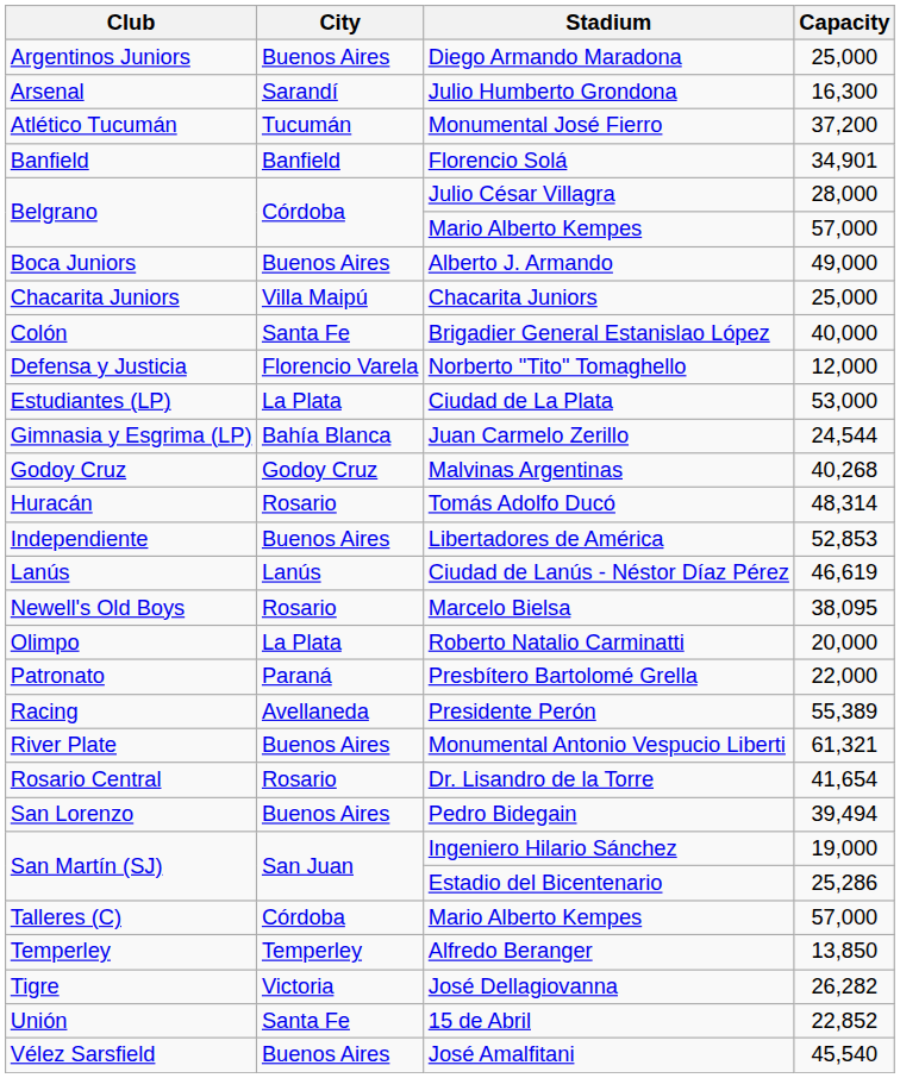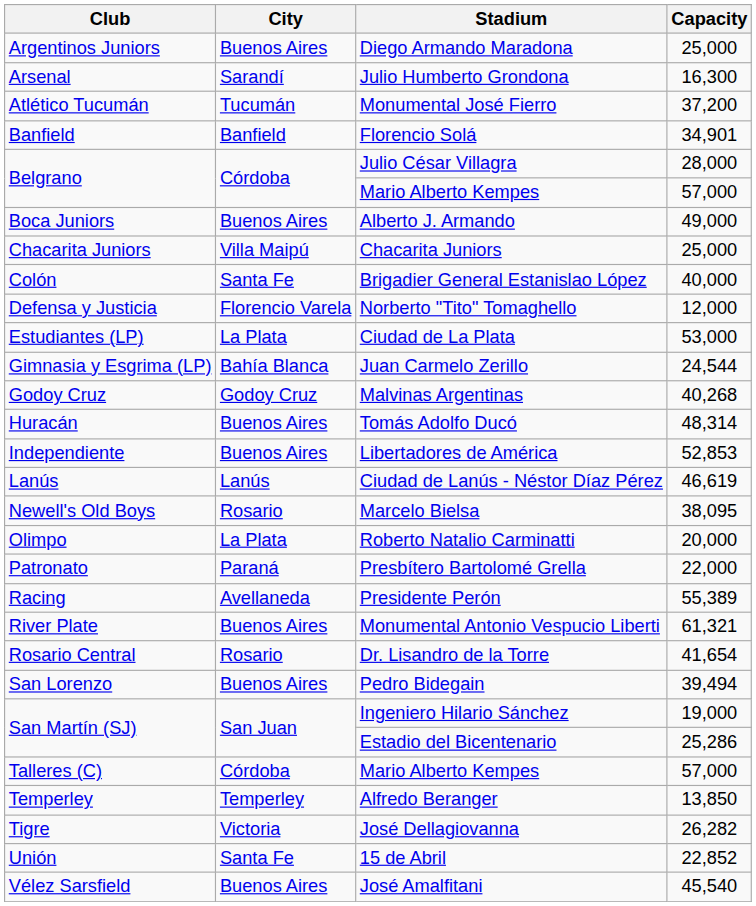Tomás Adolfo Ducó | City: Rosario -> Buenos Aires
